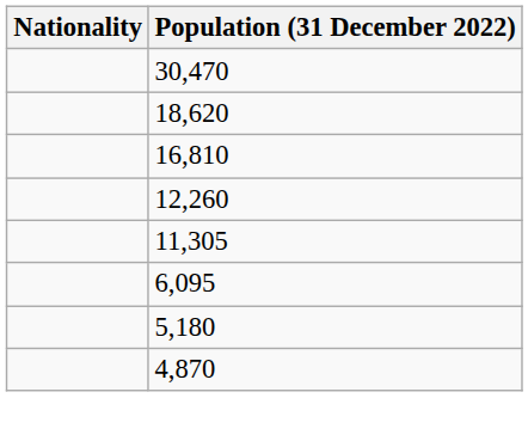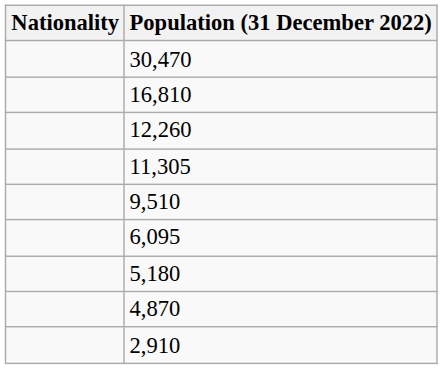- row: 18,620
+ row: 9,510
+ row: 2,910
